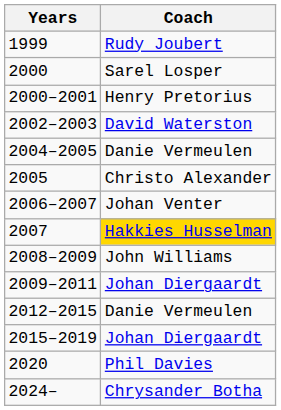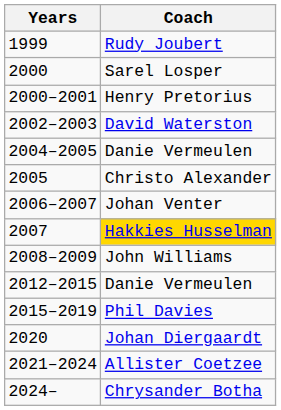- row: 2009–2011 | Johan Diergaardt
2015–2019 | Coach: Johan Diergaardt -> Phil Davies
2020 | Coach: Phil Davies -> Johan Diergaardt
+ row: 2021–2024 | Allister Coetzee
